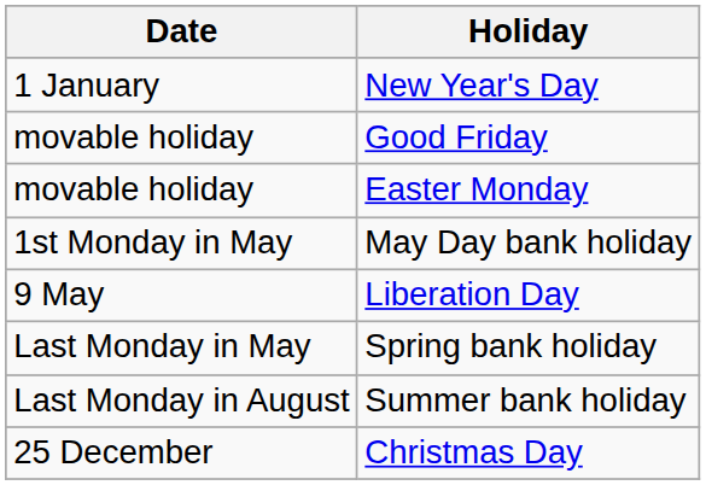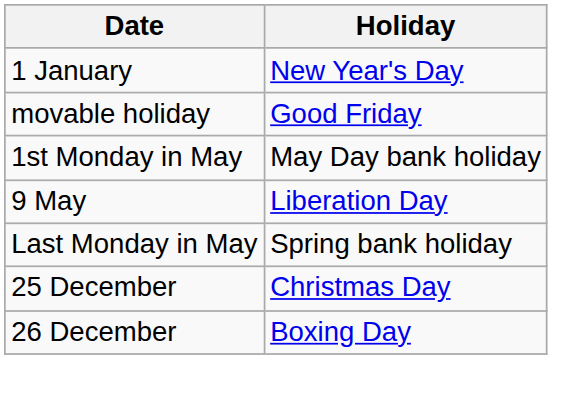- row: movable holiday | Easter Monday
- row: Last Monday in August | Summer bank holiday
+ row: 26 December | Boxing Day
